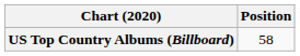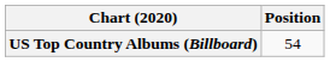US Top Country Albums (Billboard) | Position: 58 -> 54
